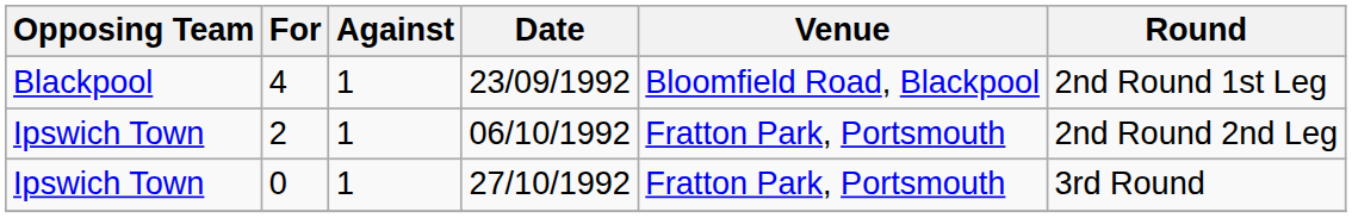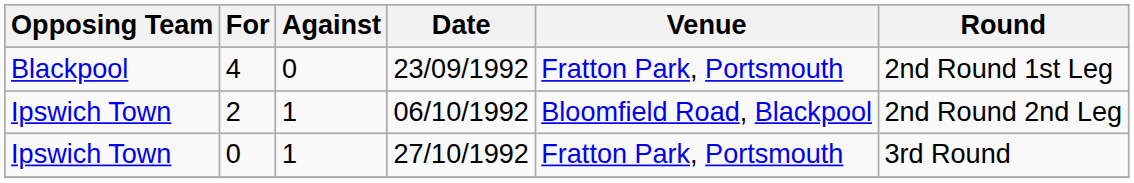4 | Against: 1 -> 0
4 | Venue: Bloomfield Road, Blackpool -> Fratton Park, Portsmouth
2 | Venue: Fratton Park, Portsmouth -> Bloomfield Road, Blackpool
